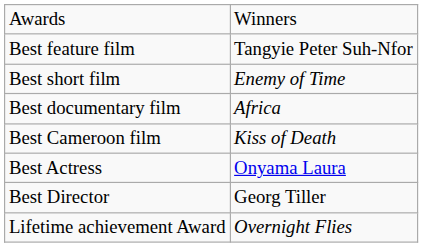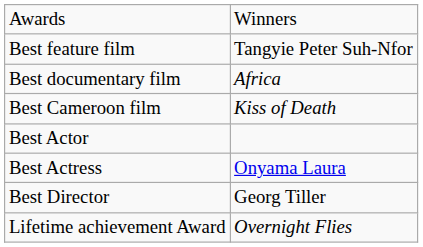- row: Best short film | Enemy of Time
+ row: Best Actor
